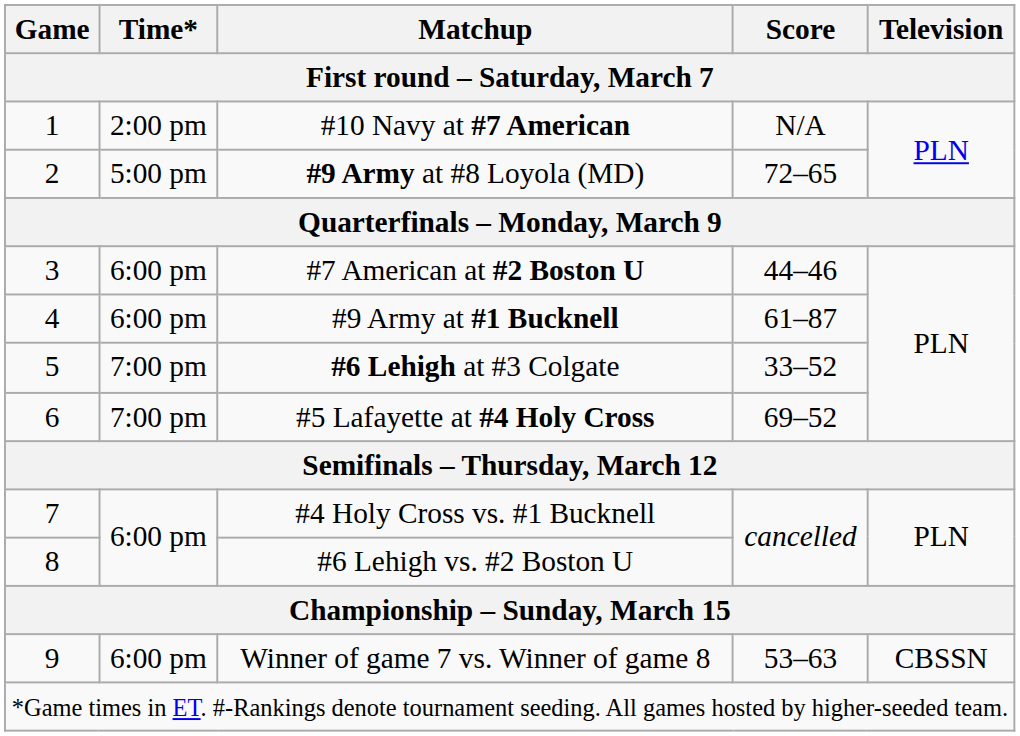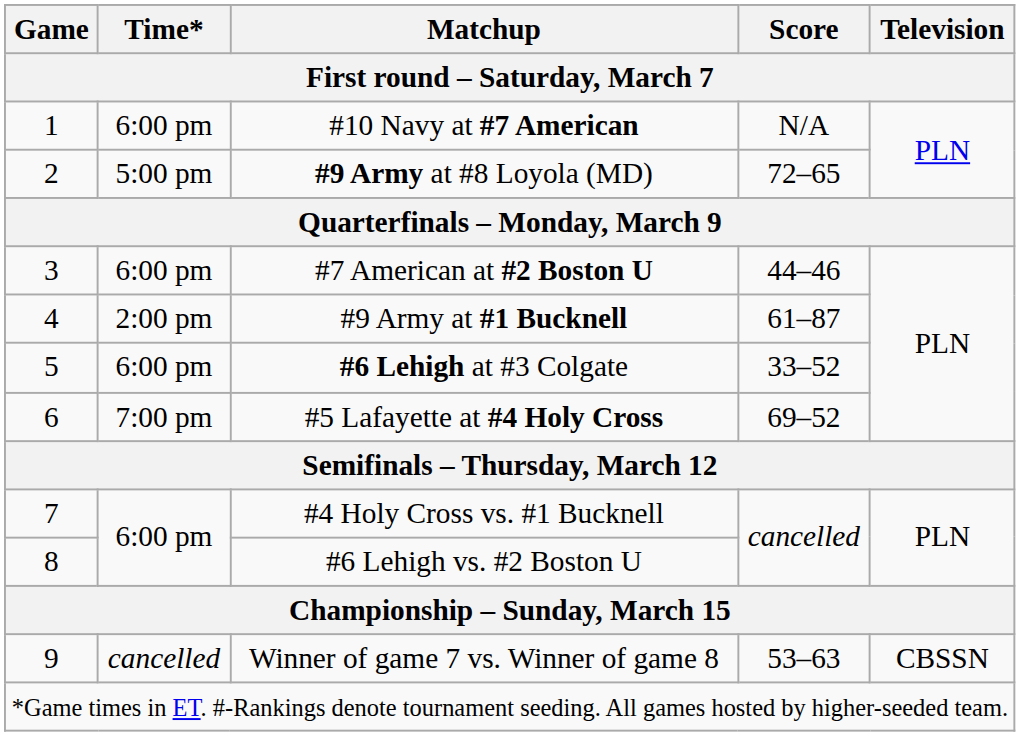#10 Navy at #7 American | Time*: 2:00 pm -> 6:00 pm
#9 Army at #1 Bucknell | Time*: 6:00 pm -> 2:00 pm
#6 Lehigh at #3 Colgate | Time*: 7:00 pm -> 6:00 pm
Winner of game 7 vs. Winner of game 8 | Time*: 6:00 pm -> cancelled
